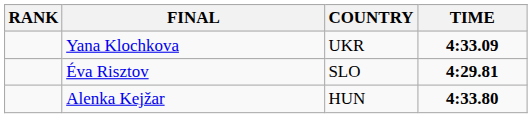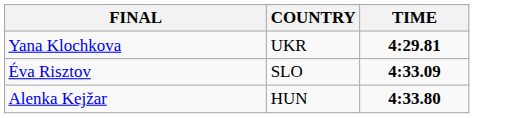- column: RANK
Yana Klochkova | TIME: 4:33.09 -> 4:29.81
Éva Risztov | TIME: 4:29.81 -> 4:33.09
